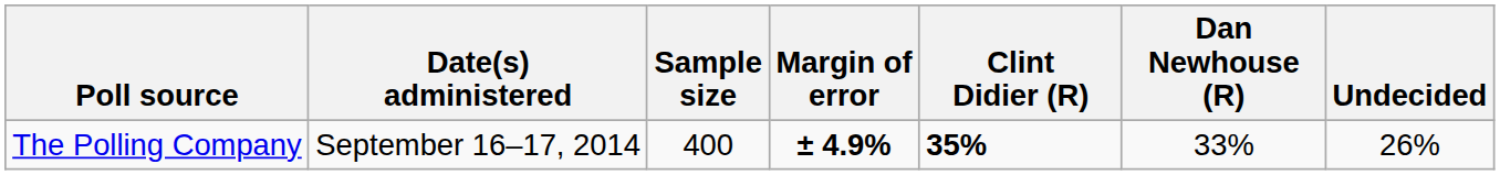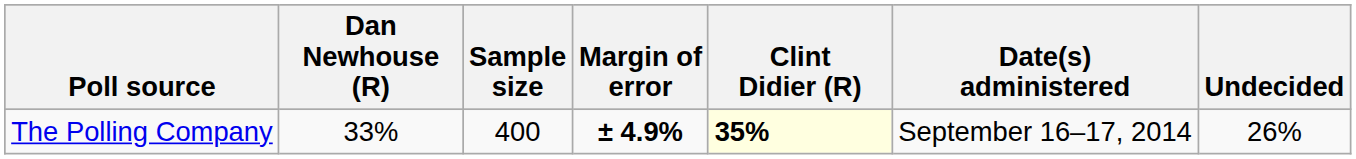columns swapped: Date(s) administered <-> Dan Newhouse (R)
The Polling Company | Clint Didier (R): no background -> lightyellow background
